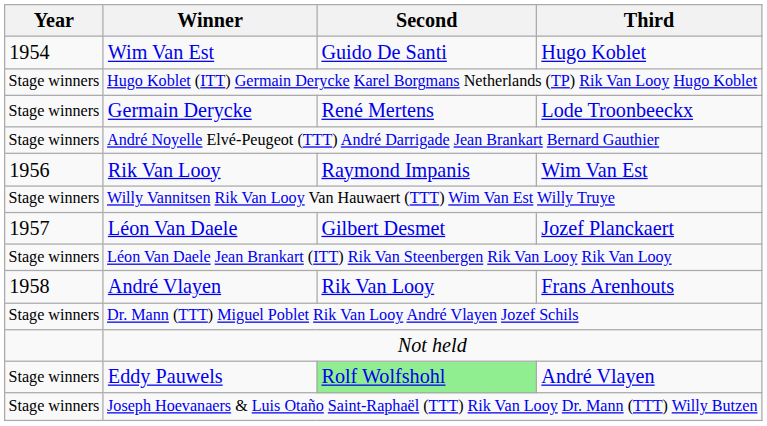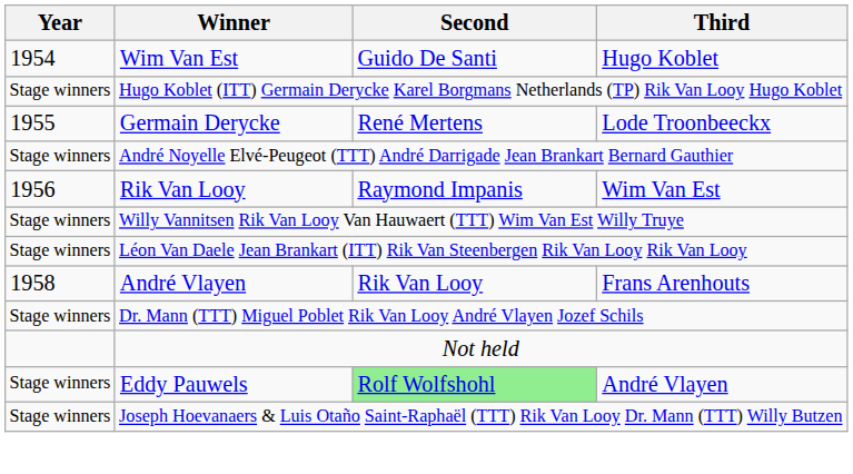Germain Derycke | Year: Stage winners -> 1955
- row: 1957 | Léon Van Daele | Gilbert Desmet | Jozef Planckaert
